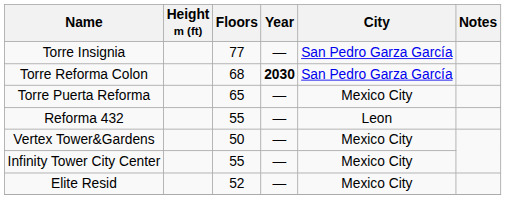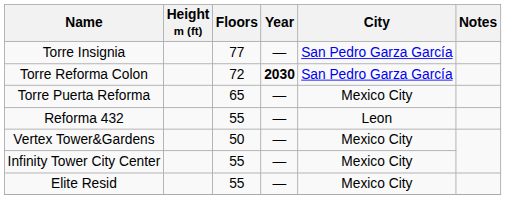Torre Reforma Colon | Floors: 68 -> 72
Elite Resid | Floors: 52 -> 55
